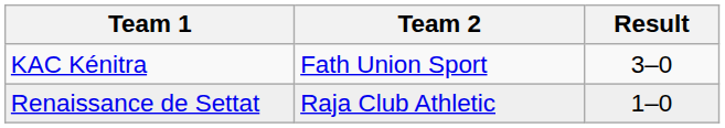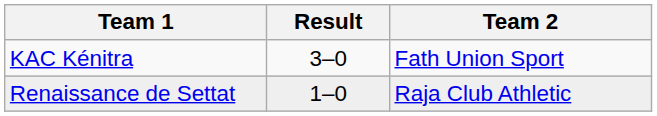columns swapped: Team 2 <-> Result
